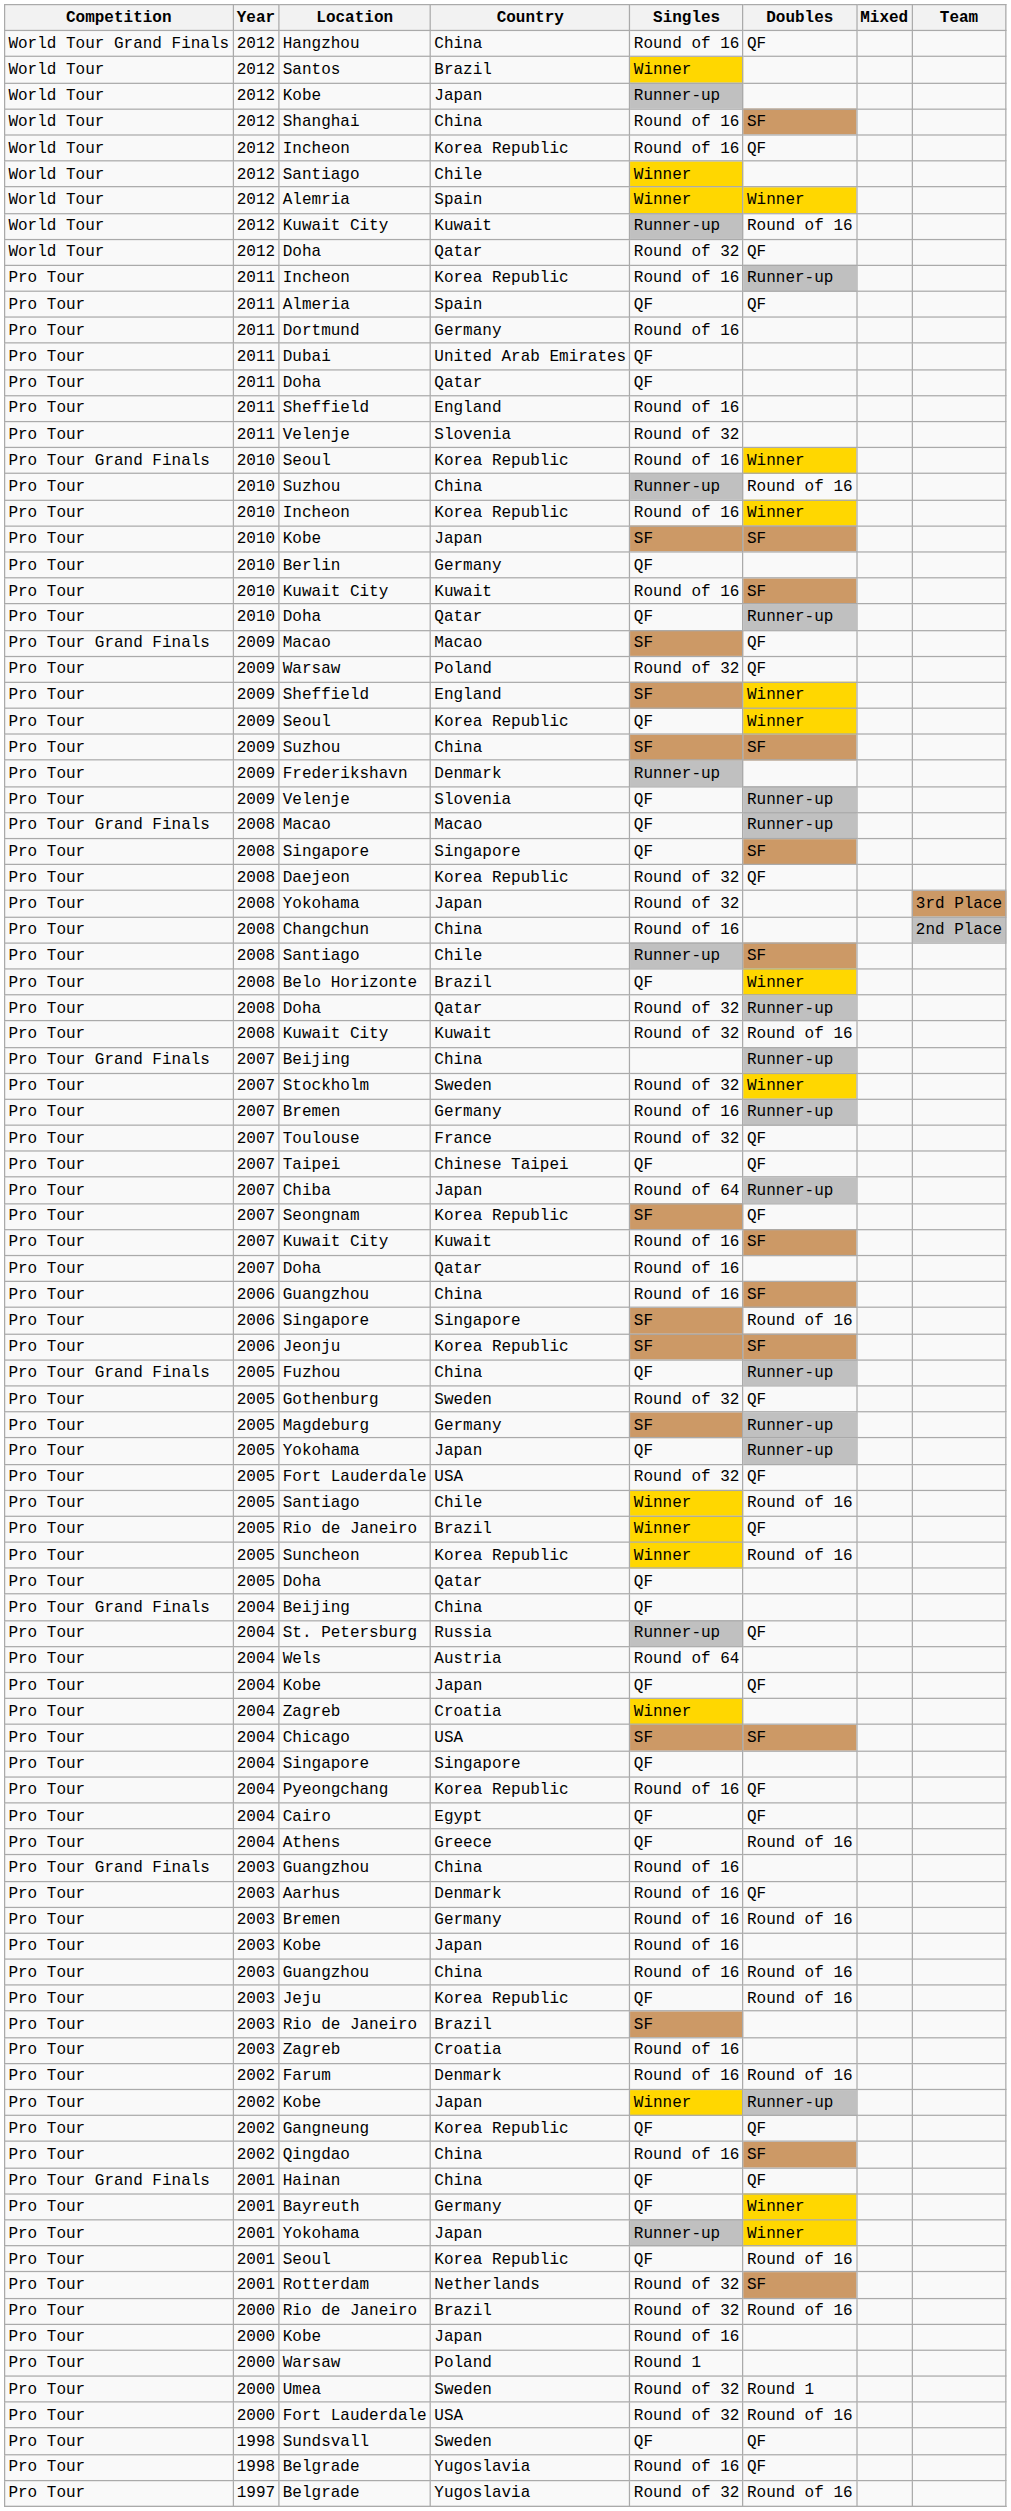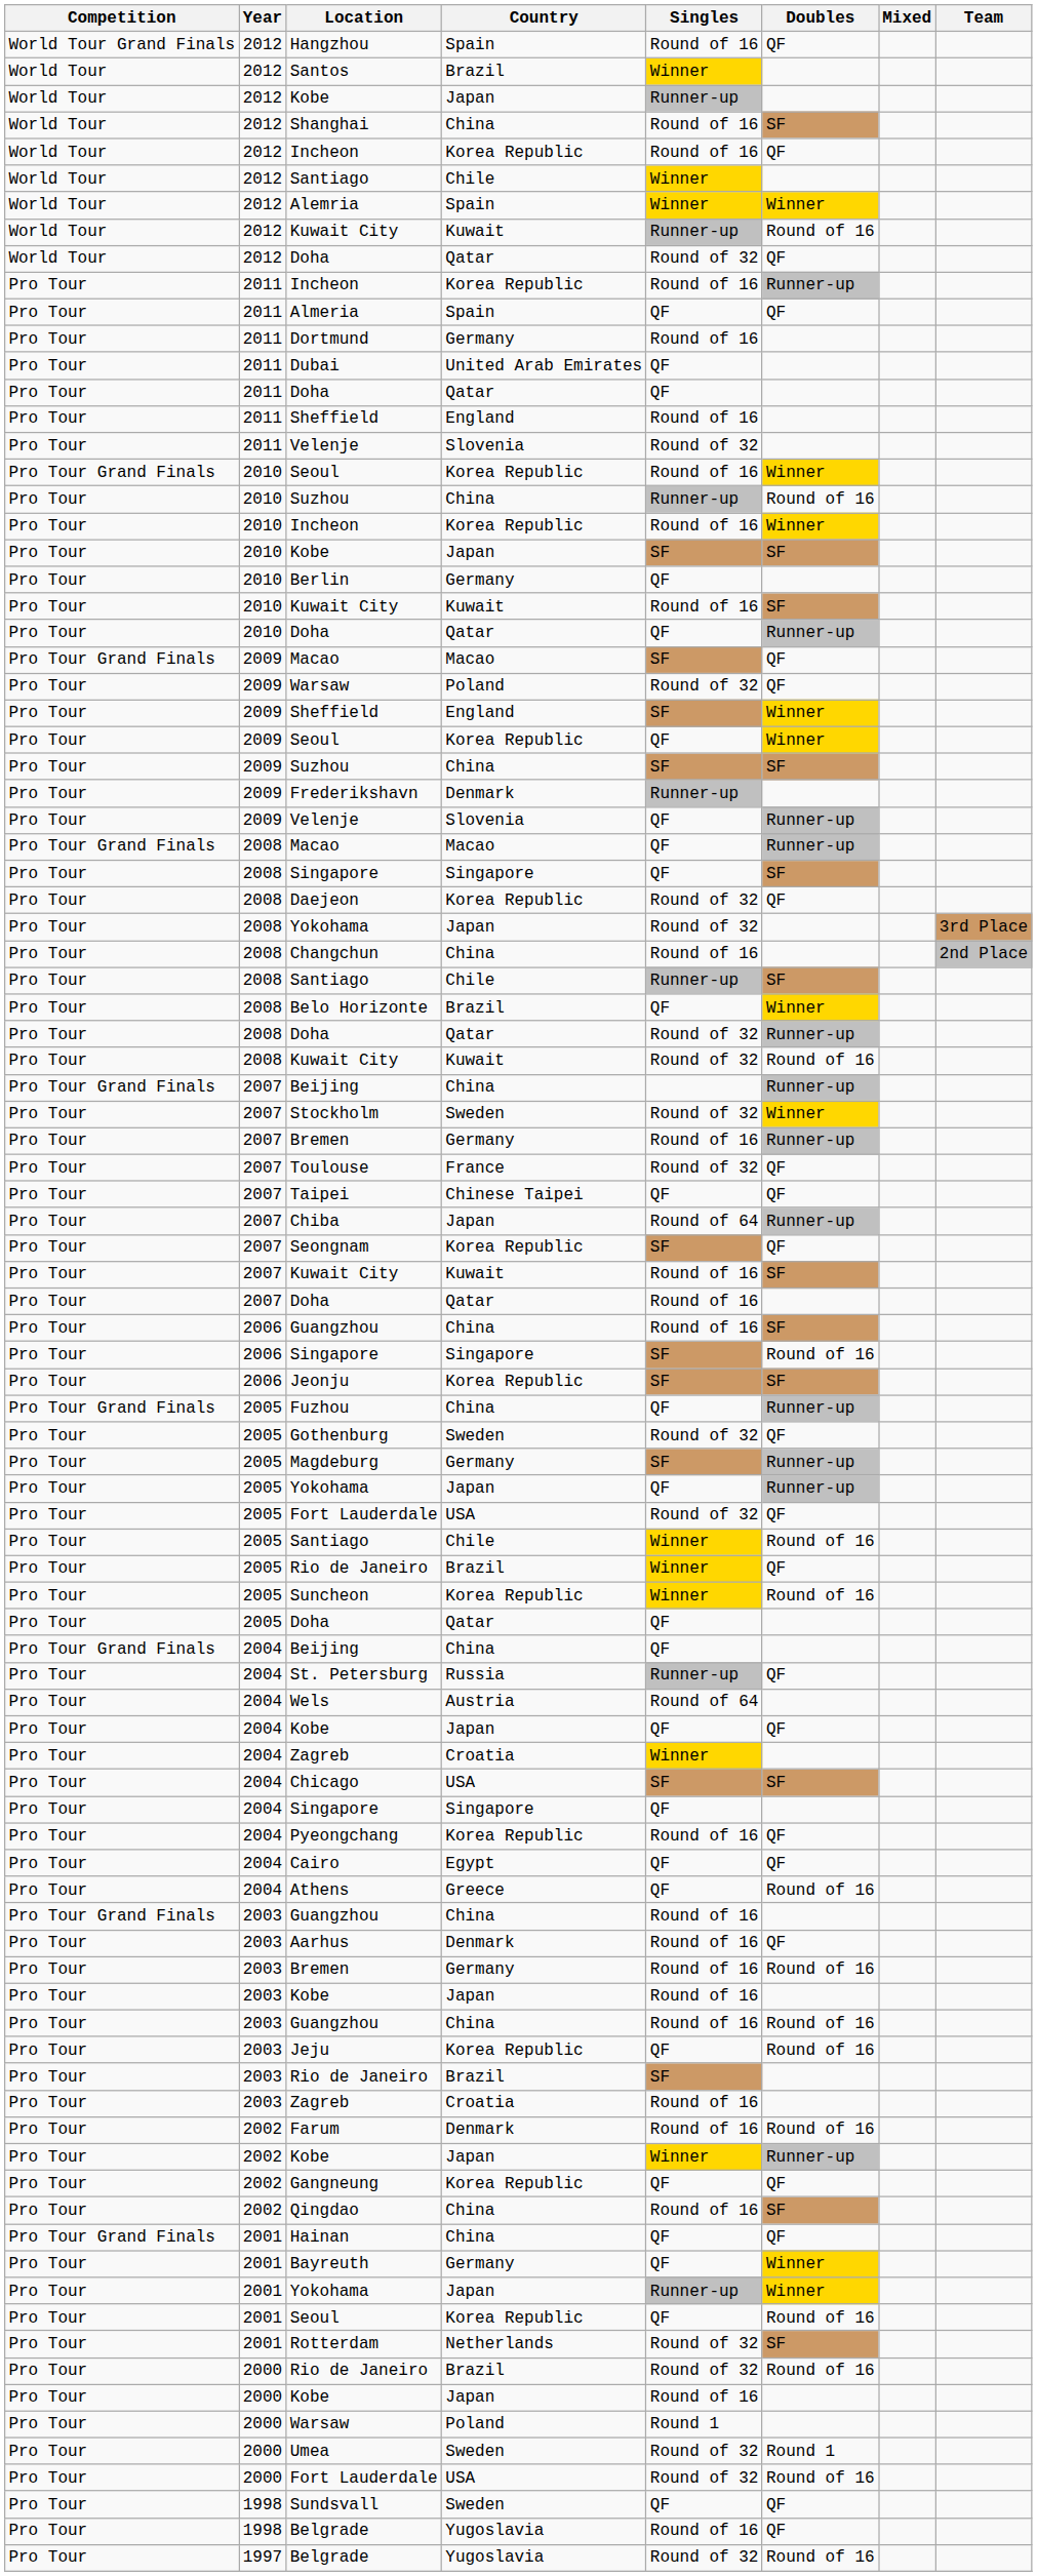Hangzhou | Country: China -> Spain
